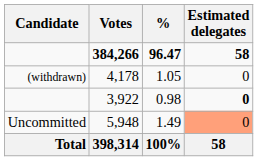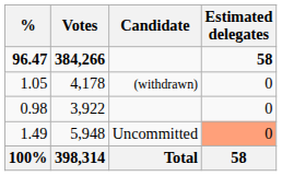columns swapped: Candidate <-> %
3,922 | Estimated delegates: bold -> normal
